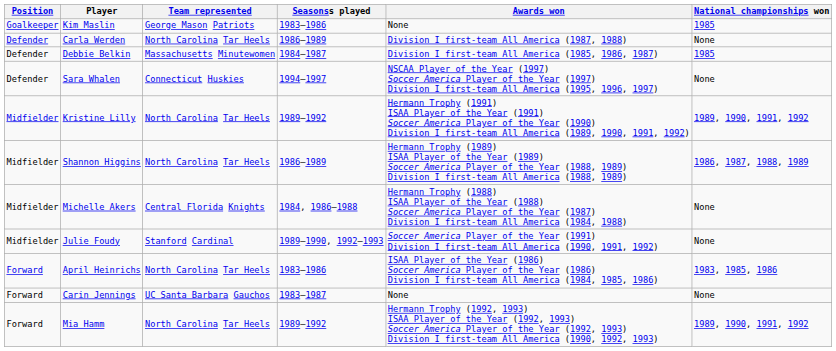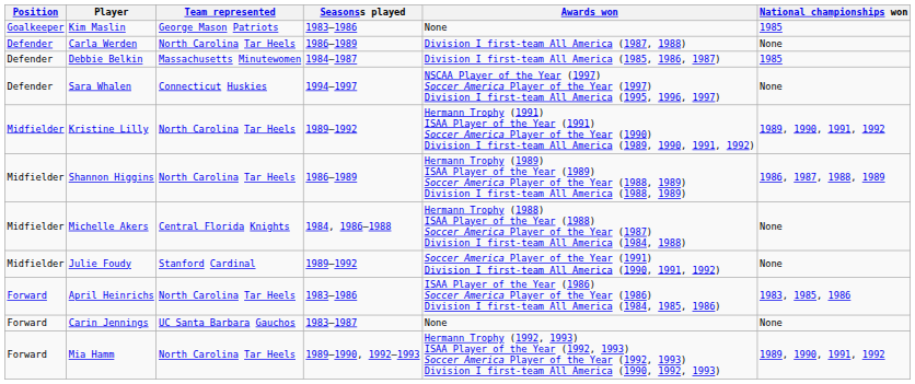Julie Foudy | Seasonss played: 1989–1990, 1992–1993 -> 1989–1992
Mia Hamm | Seasonss played: 1989–1992 -> 1989–1990, 1992–1993
